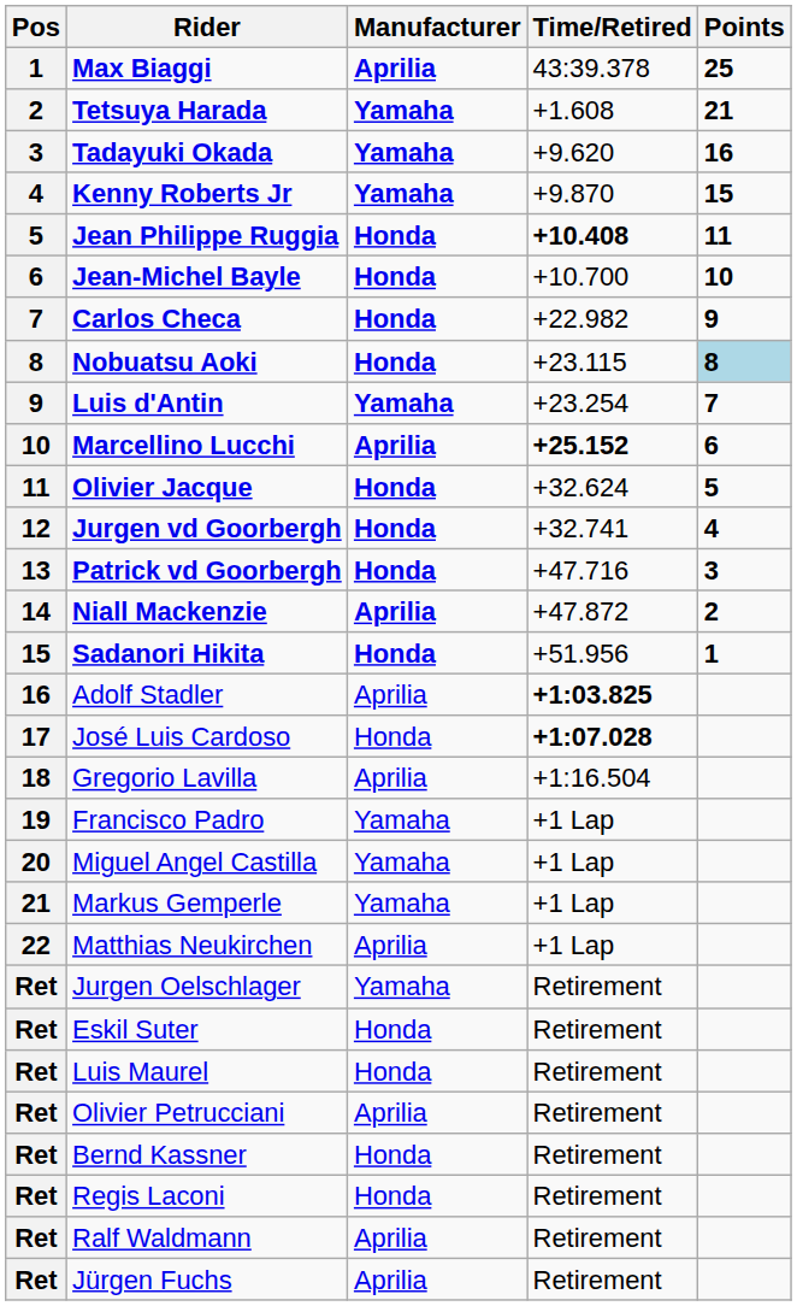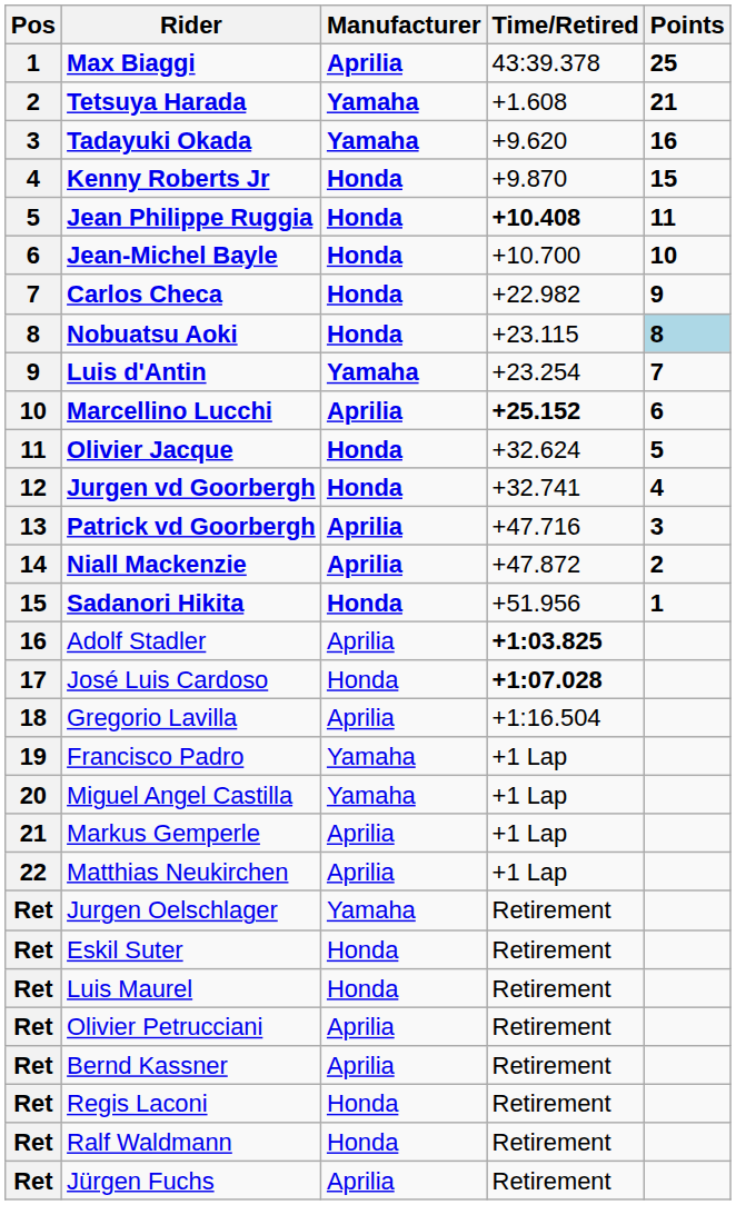Kenny Roberts Jr | Manufacturer: Yamaha -> Honda
Patrick vd Goorbergh | Manufacturer: Honda -> Aprilia
Markus Gemperle | Manufacturer: Yamaha -> Aprilia
Bernd Kassner | Manufacturer: Honda -> Aprilia
Ralf Waldmann | Manufacturer: Aprilia -> Honda
